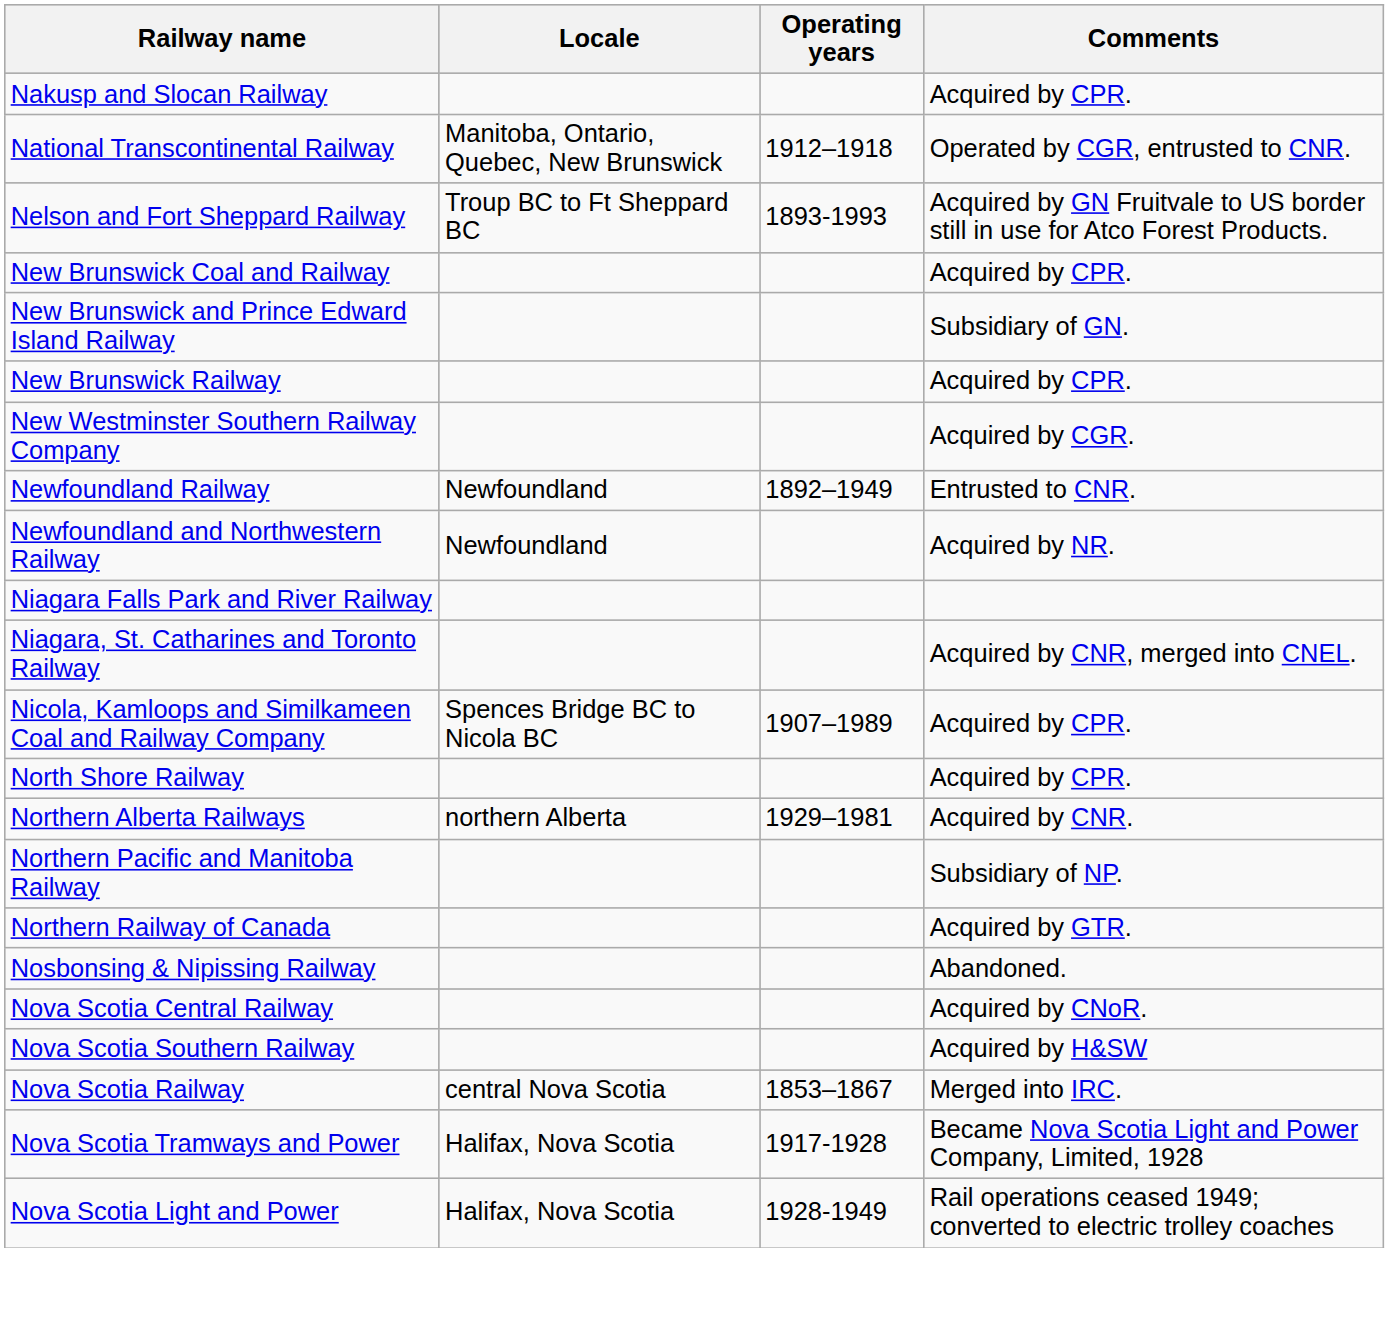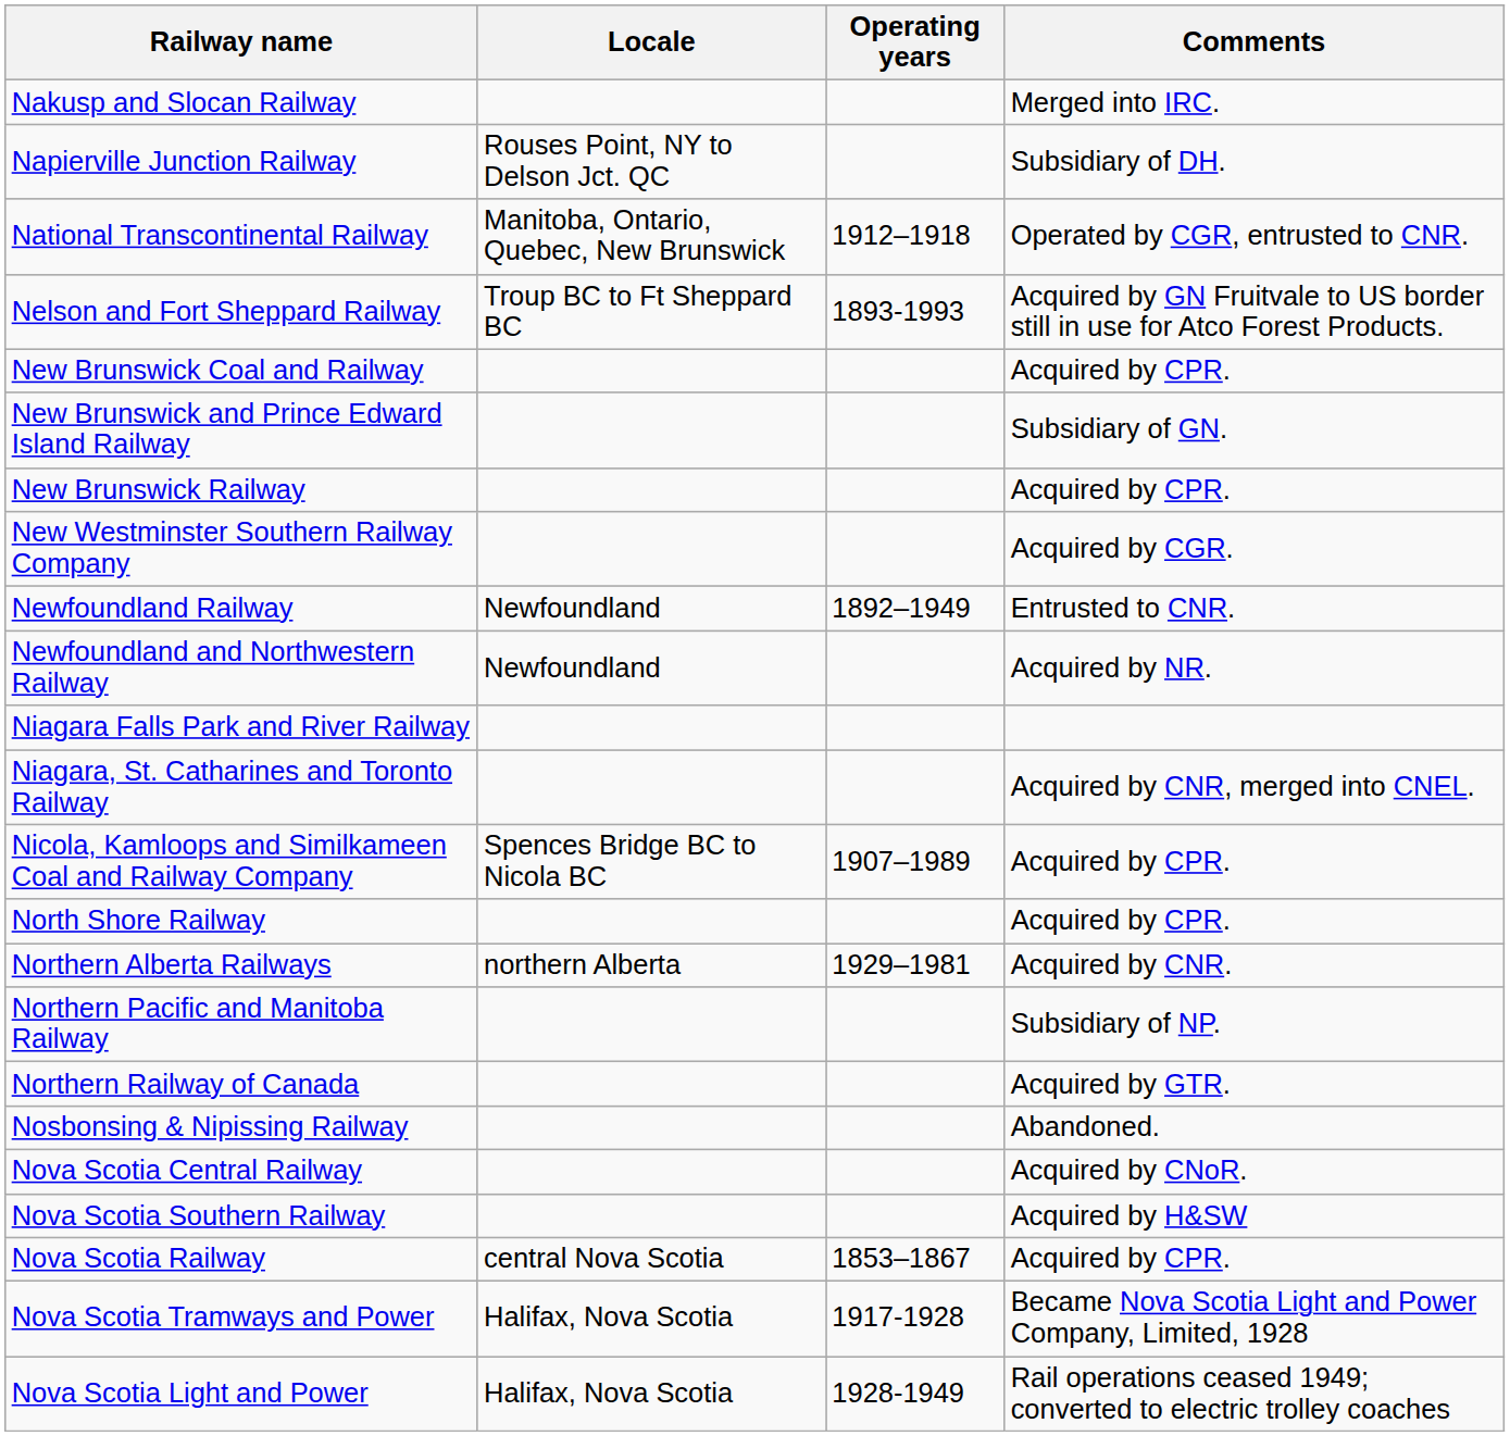Nakusp and Slocan Railway | Comments: Acquired by CPR. -> Merged into IRC.
+ row: Napierville Junction Railway | Rouses Point, NY to Delson Jct. QC | Subsidiary of DH.
Nova Scotia Railway | Comments: Merged into IRC. -> Acquired by CPR.
